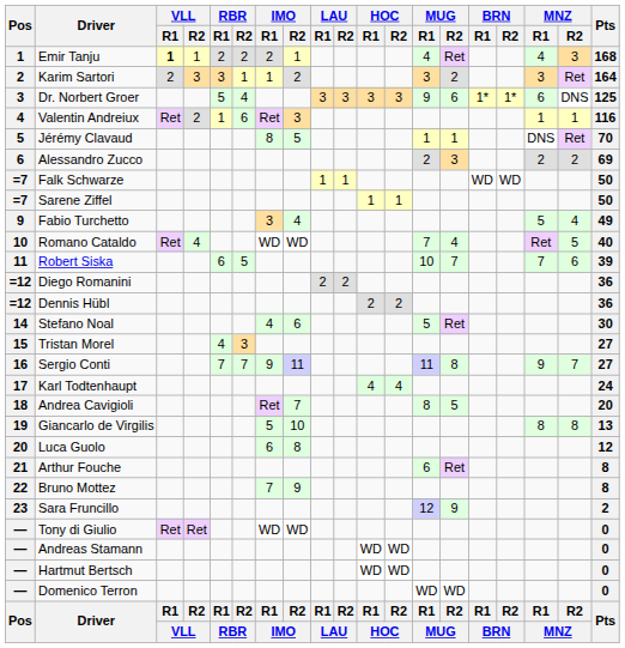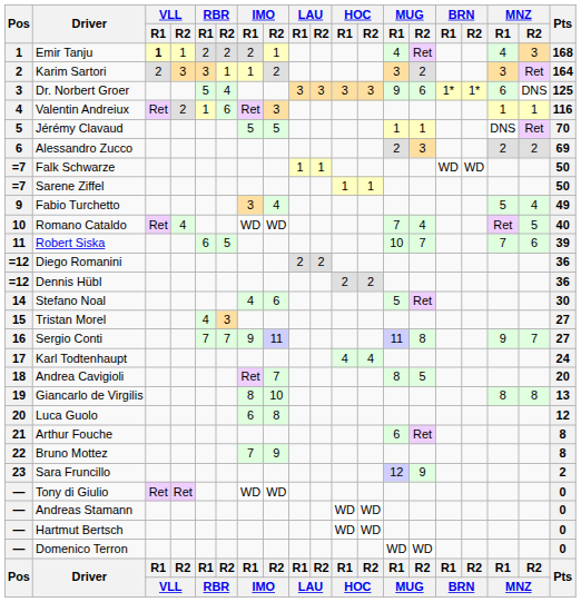Jérémy Clavaud | IMO / R1: 8 -> 5
Giancarlo de Virgilis | IMO / R1: 5 -> 8
